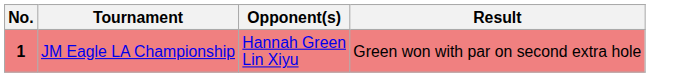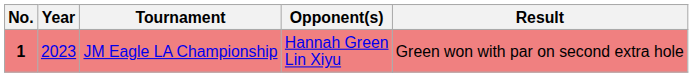+ column: Year | 2023
